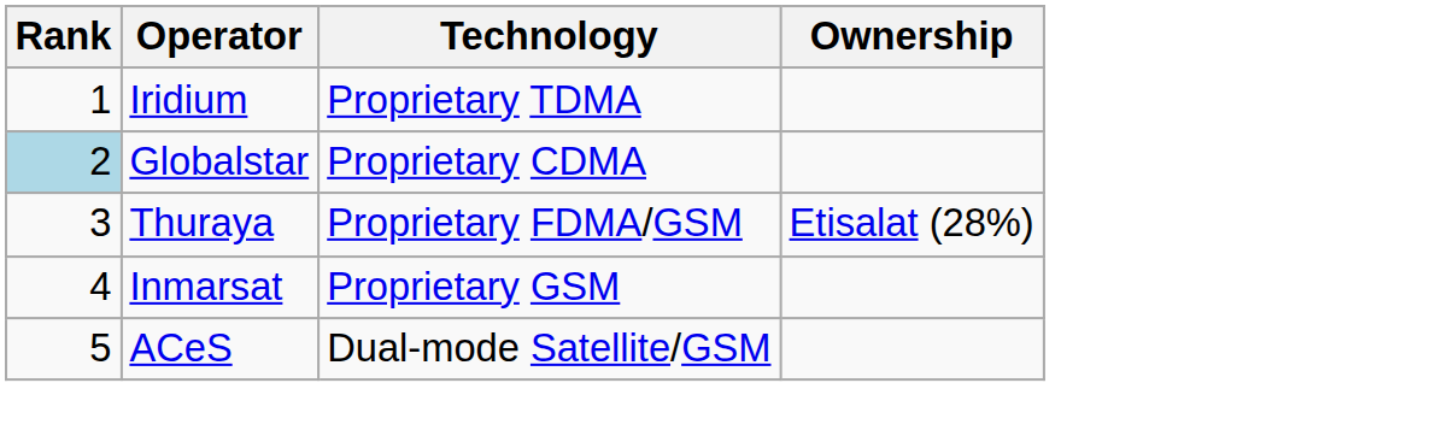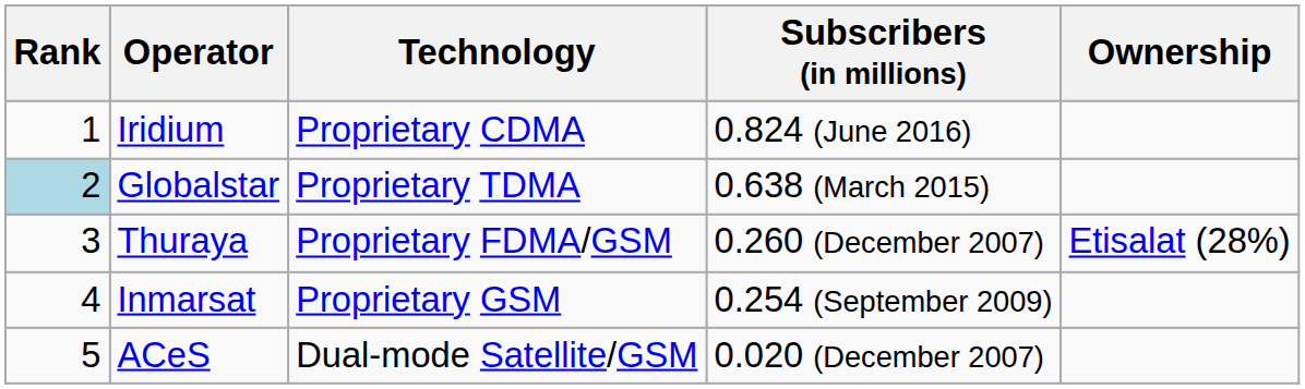+ column: Subscribers (in millions) | 0.824 (June 2016) | 0.638 (March 2015) | 0.260 (December 2007) | 0.254 (September 2009) | 0.020 (December 2007)
Iridium | Technology: Proprietary TDMA -> Proprietary CDMA
Globalstar | Technology: Proprietary CDMA -> Proprietary TDMA
